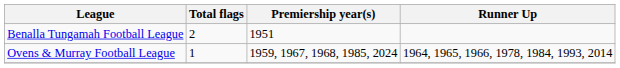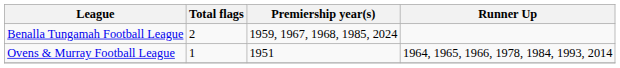Benalla Tungamah Football League | Premiership year(s): 1951 -> 1959, 1967, 1968, 1985, 2024
Ovens & Murray Football League | Premiership year(s): 1959, 1967, 1968, 1985, 2024 -> 1951
